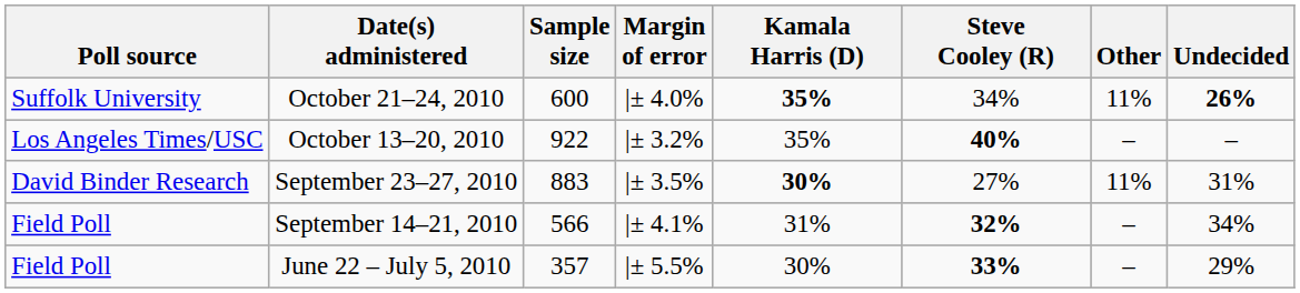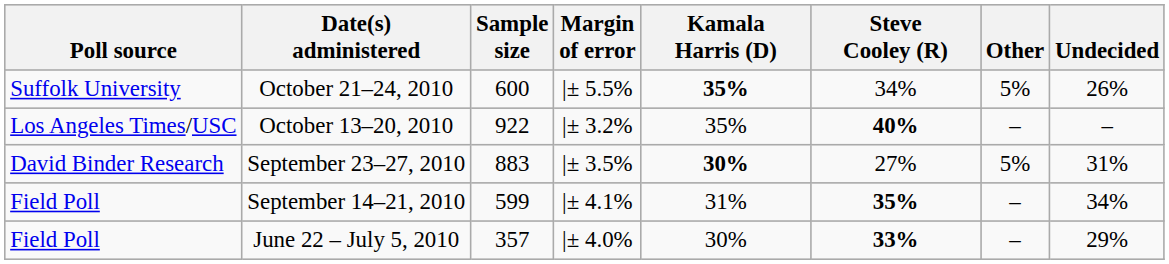October 21–24, 2010 | Margin of error: |± 4.0% -> |± 5.5%
October 21–24, 2010 | Other: 11% -> 5%
October 21–24, 2010 | Undecided: bold -> normal
September 23–27, 2010 | Other: 11% -> 5%
September 14–21, 2010 | Sample size: 566 -> 599
September 14–21, 2010 | Steve Cooley (R): 32% -> 35%
June 22 – July 5, 2010 | Margin of error: |± 5.5% -> |± 4.0%
